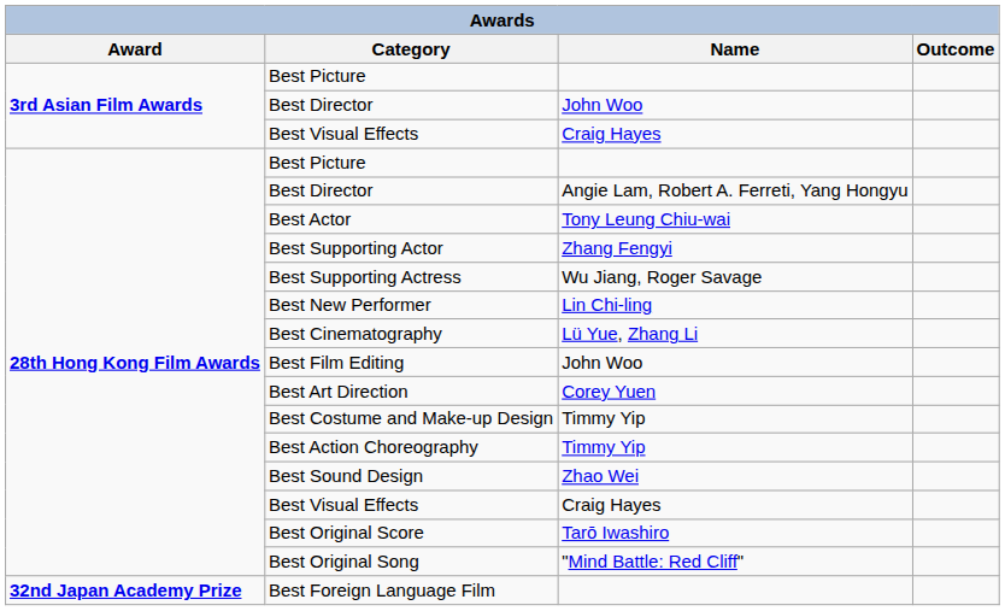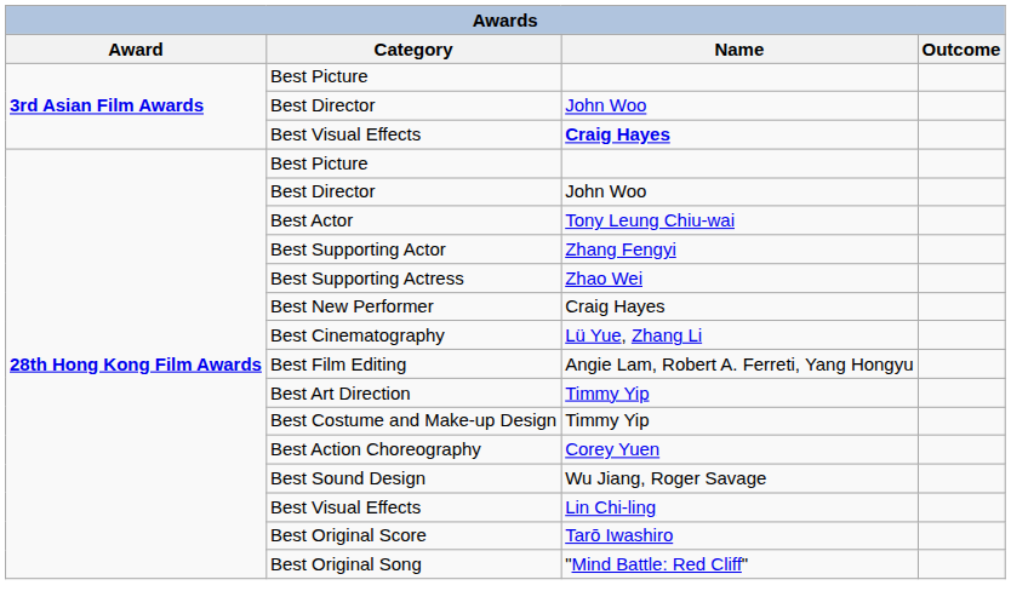3rd Asian Film Awards / Best Visual Effects | Name: normal -> bold
28th Hong Kong Film Awards / Best Director | Name: Angie Lam, Robert A. Ferreti, Yang Hongyu -> John Woo
Best Supporting Actress | Name: Wu Jiang, Roger Savage -> Zhao Wei
Best New Performer | Name: Lin Chi-ling -> Craig Hayes
Best Film Editing | Name: John Woo -> Angie Lam, Robert A. Ferreti, Yang Hongyu
Best Art Direction | Name: Corey Yuen -> Timmy Yip
Best Action Choreography | Name: Timmy Yip -> Corey Yuen
Best Sound Design | Name: Zhao Wei -> Wu Jiang, Roger Savage
28th Hong Kong Film Awards / Best Visual Effects | Name: Craig Hayes -> Lin Chi-ling
- row: 32nd Japan Academy Prize | Best Foreign Language Film
